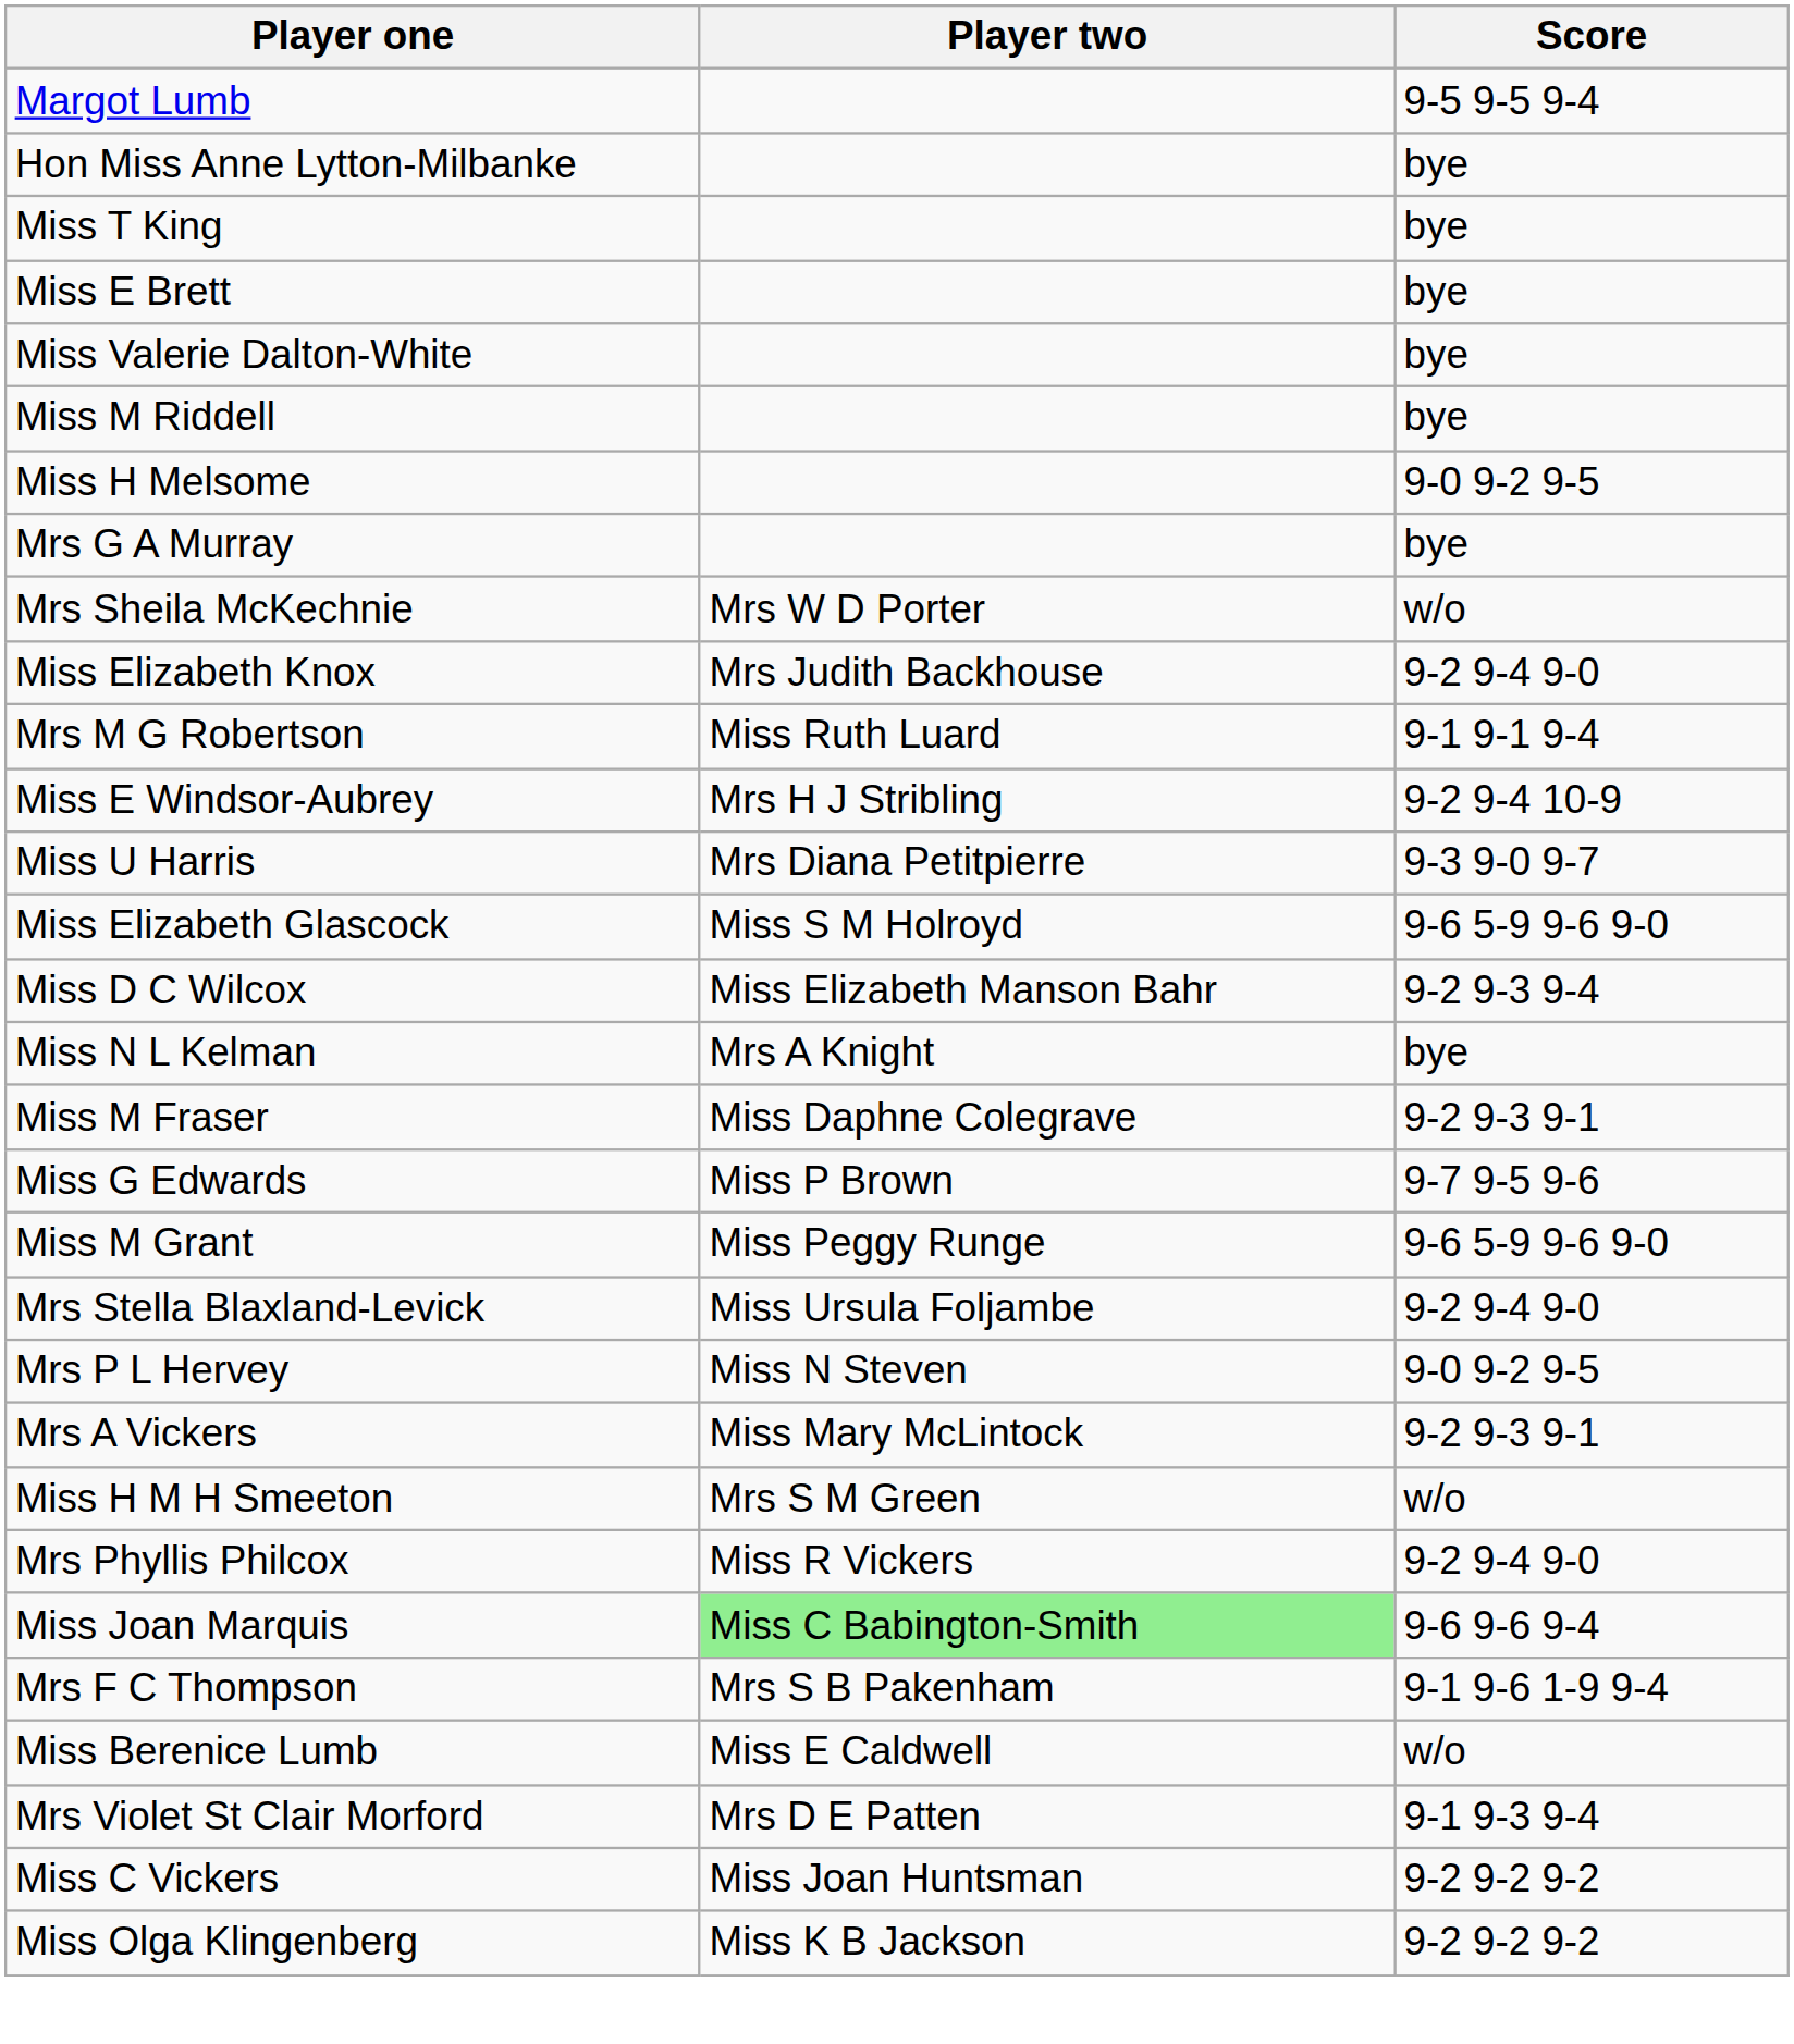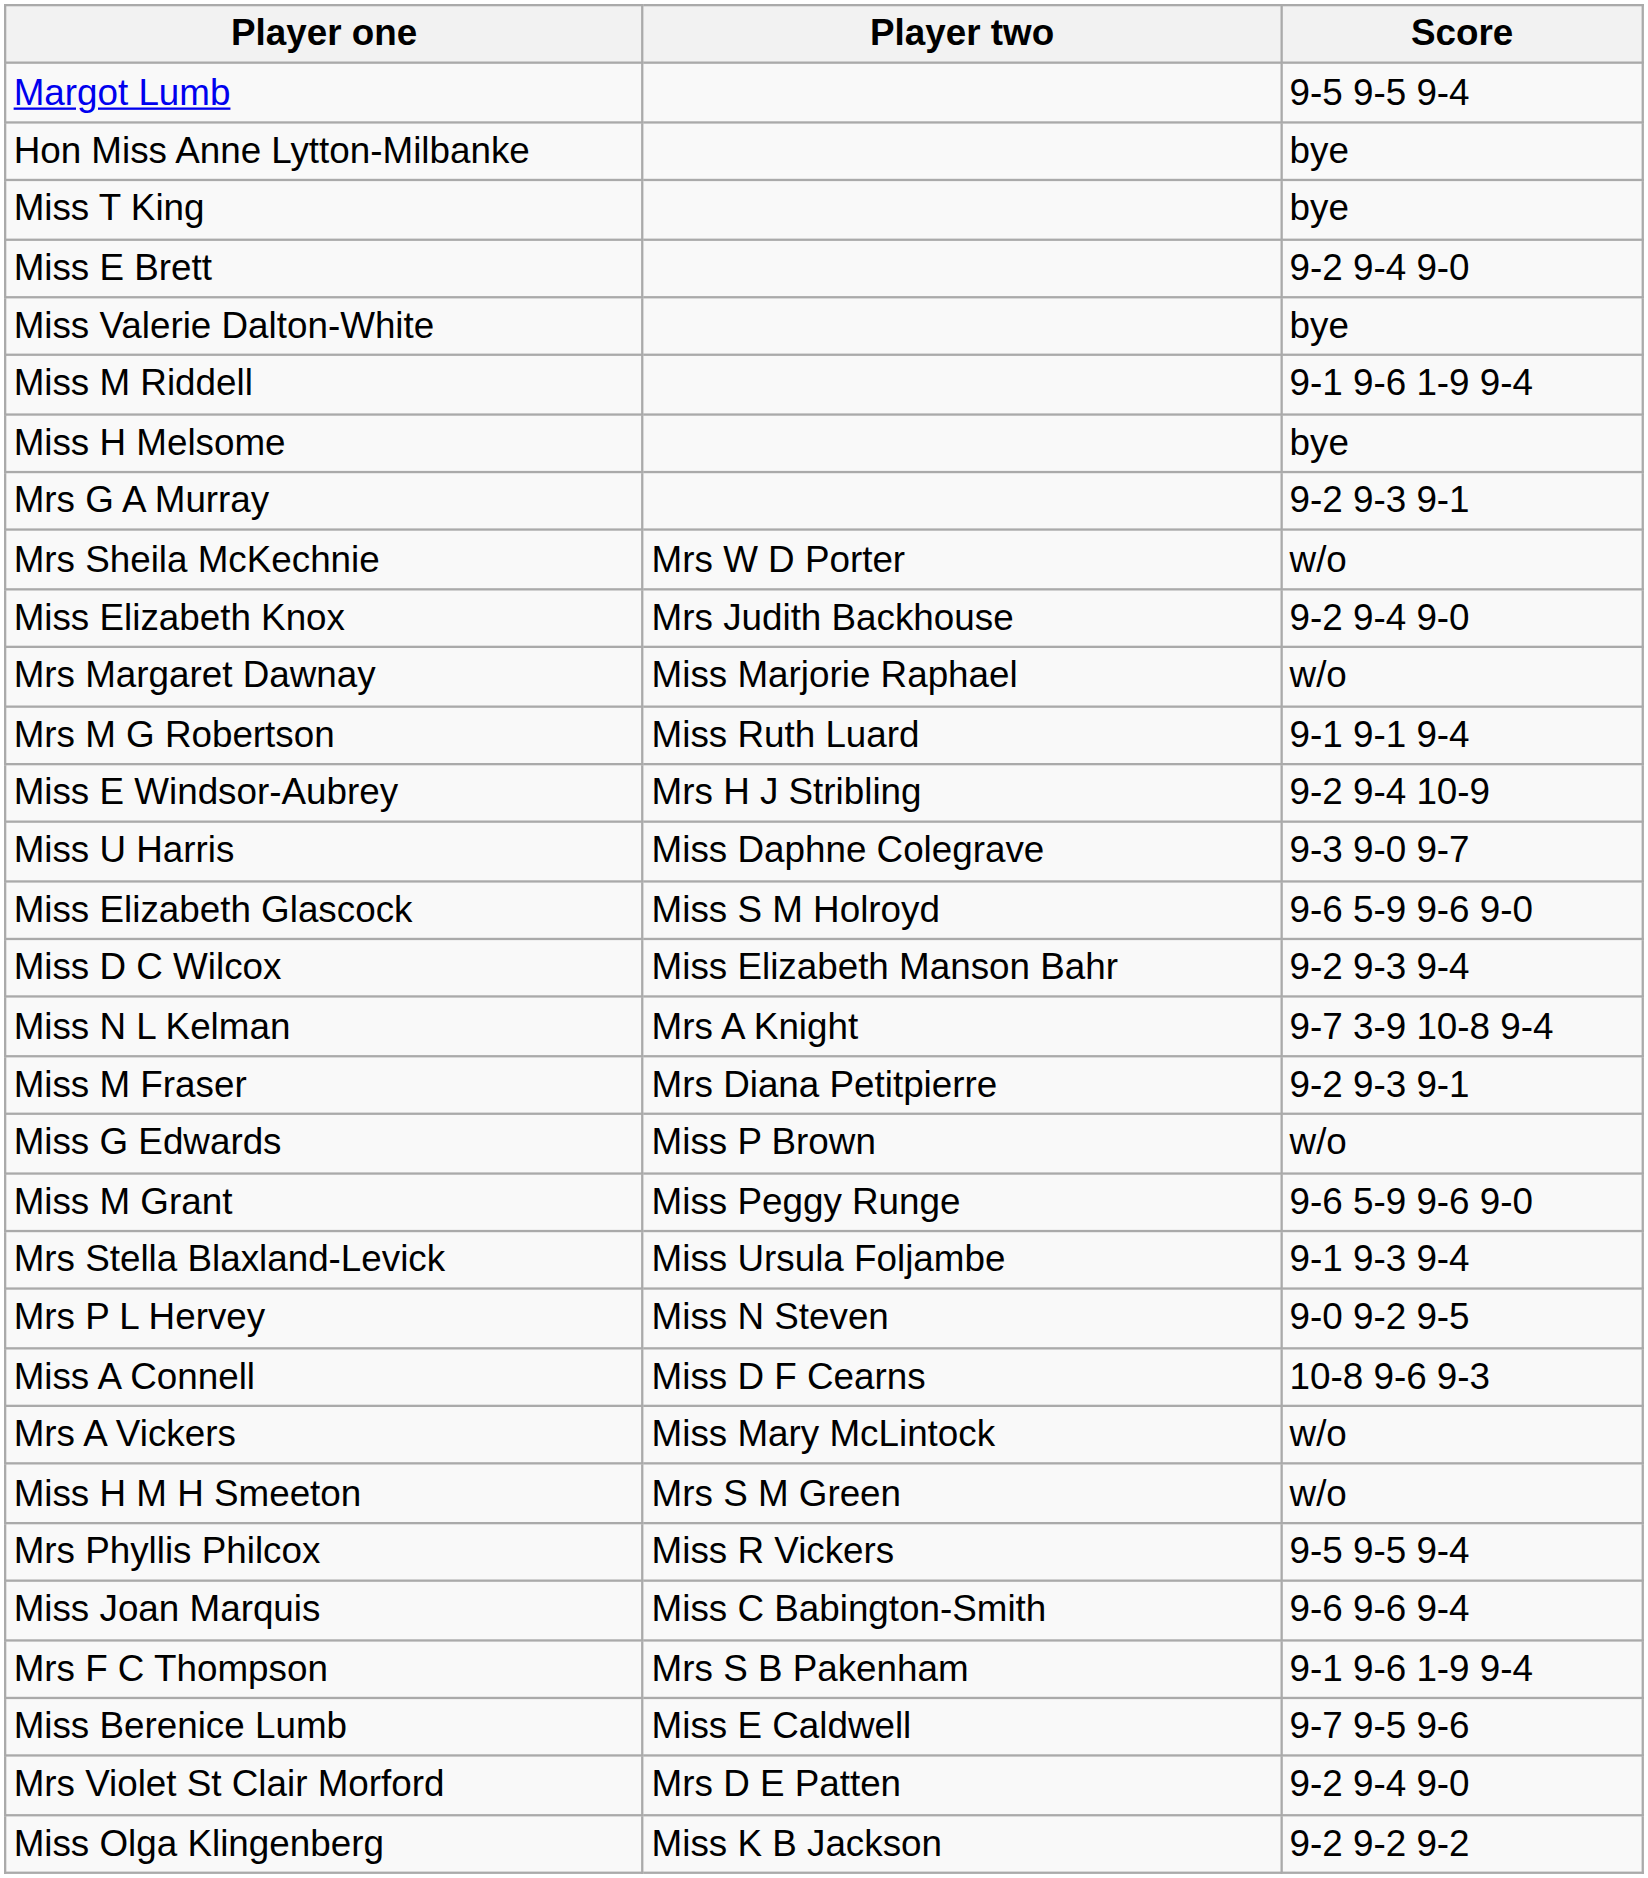Miss E Brett | Score: bye -> 9-2 9-4 9-0
Miss M Riddell | Score: bye -> 9-1 9-6 1-9 9-4
Miss H Melsome | Score: 9-0 9-2 9-5 -> bye
Mrs G A Murray | Score: bye -> 9-2 9-3 9-1
+ row: Mrs Margaret Dawnay | Miss Marjorie Raphael | w/o
Miss U Harris | Player two: Mrs Diana Petitpierre -> Miss Daphne Colegrave
Miss N L Kelman | Score: bye -> 9-7 3-9 10-8 9-4
Miss M Fraser | Player two: Miss Daphne Colegrave -> Mrs Diana Petitpierre
Miss G Edwards | Score: 9-7 9-5 9-6 -> w/o
Mrs Stella Blaxland-Levick | Score: 9-2 9-4 9-0 -> 9-1 9-3 9-4
+ row: Miss A Connell | Miss D F Cearns | 10-8 9-6 9-3
Mrs A Vickers | Score: 9-2 9-3 9-1 -> w/o
Mrs Phyllis Philcox | Score: 9-2 9-4 9-0 -> 9-5 9-5 9-4
Miss Joan Marquis | Player two: lightgreen background -> no background
Miss Berenice Lumb | Score: w/o -> 9-7 9-5 9-6
Mrs Violet St Clair Morford | Score: 9-1 9-3 9-4 -> 9-2 9-4 9-0
- row: Miss C Vickers | Miss Joan Huntsman | 9-2 9-2 9-2
